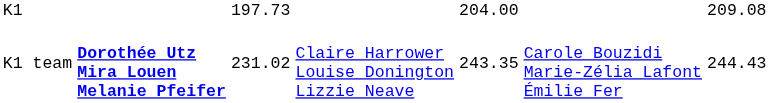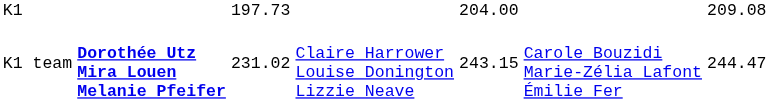K1 team | column 5: 243.35 -> 243.15
K1 team | column 7: 244.43 -> 244.47
